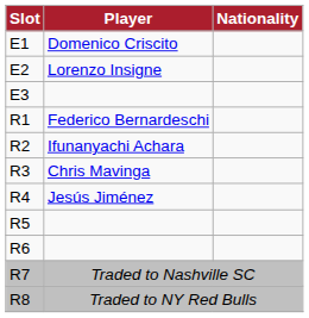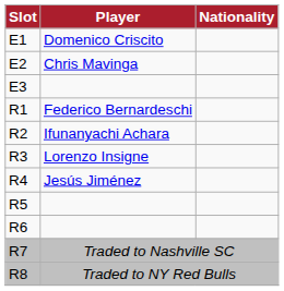E2 | Player: Lorenzo Insigne -> Chris Mavinga
R3 | Player: Chris Mavinga -> Lorenzo Insigne
